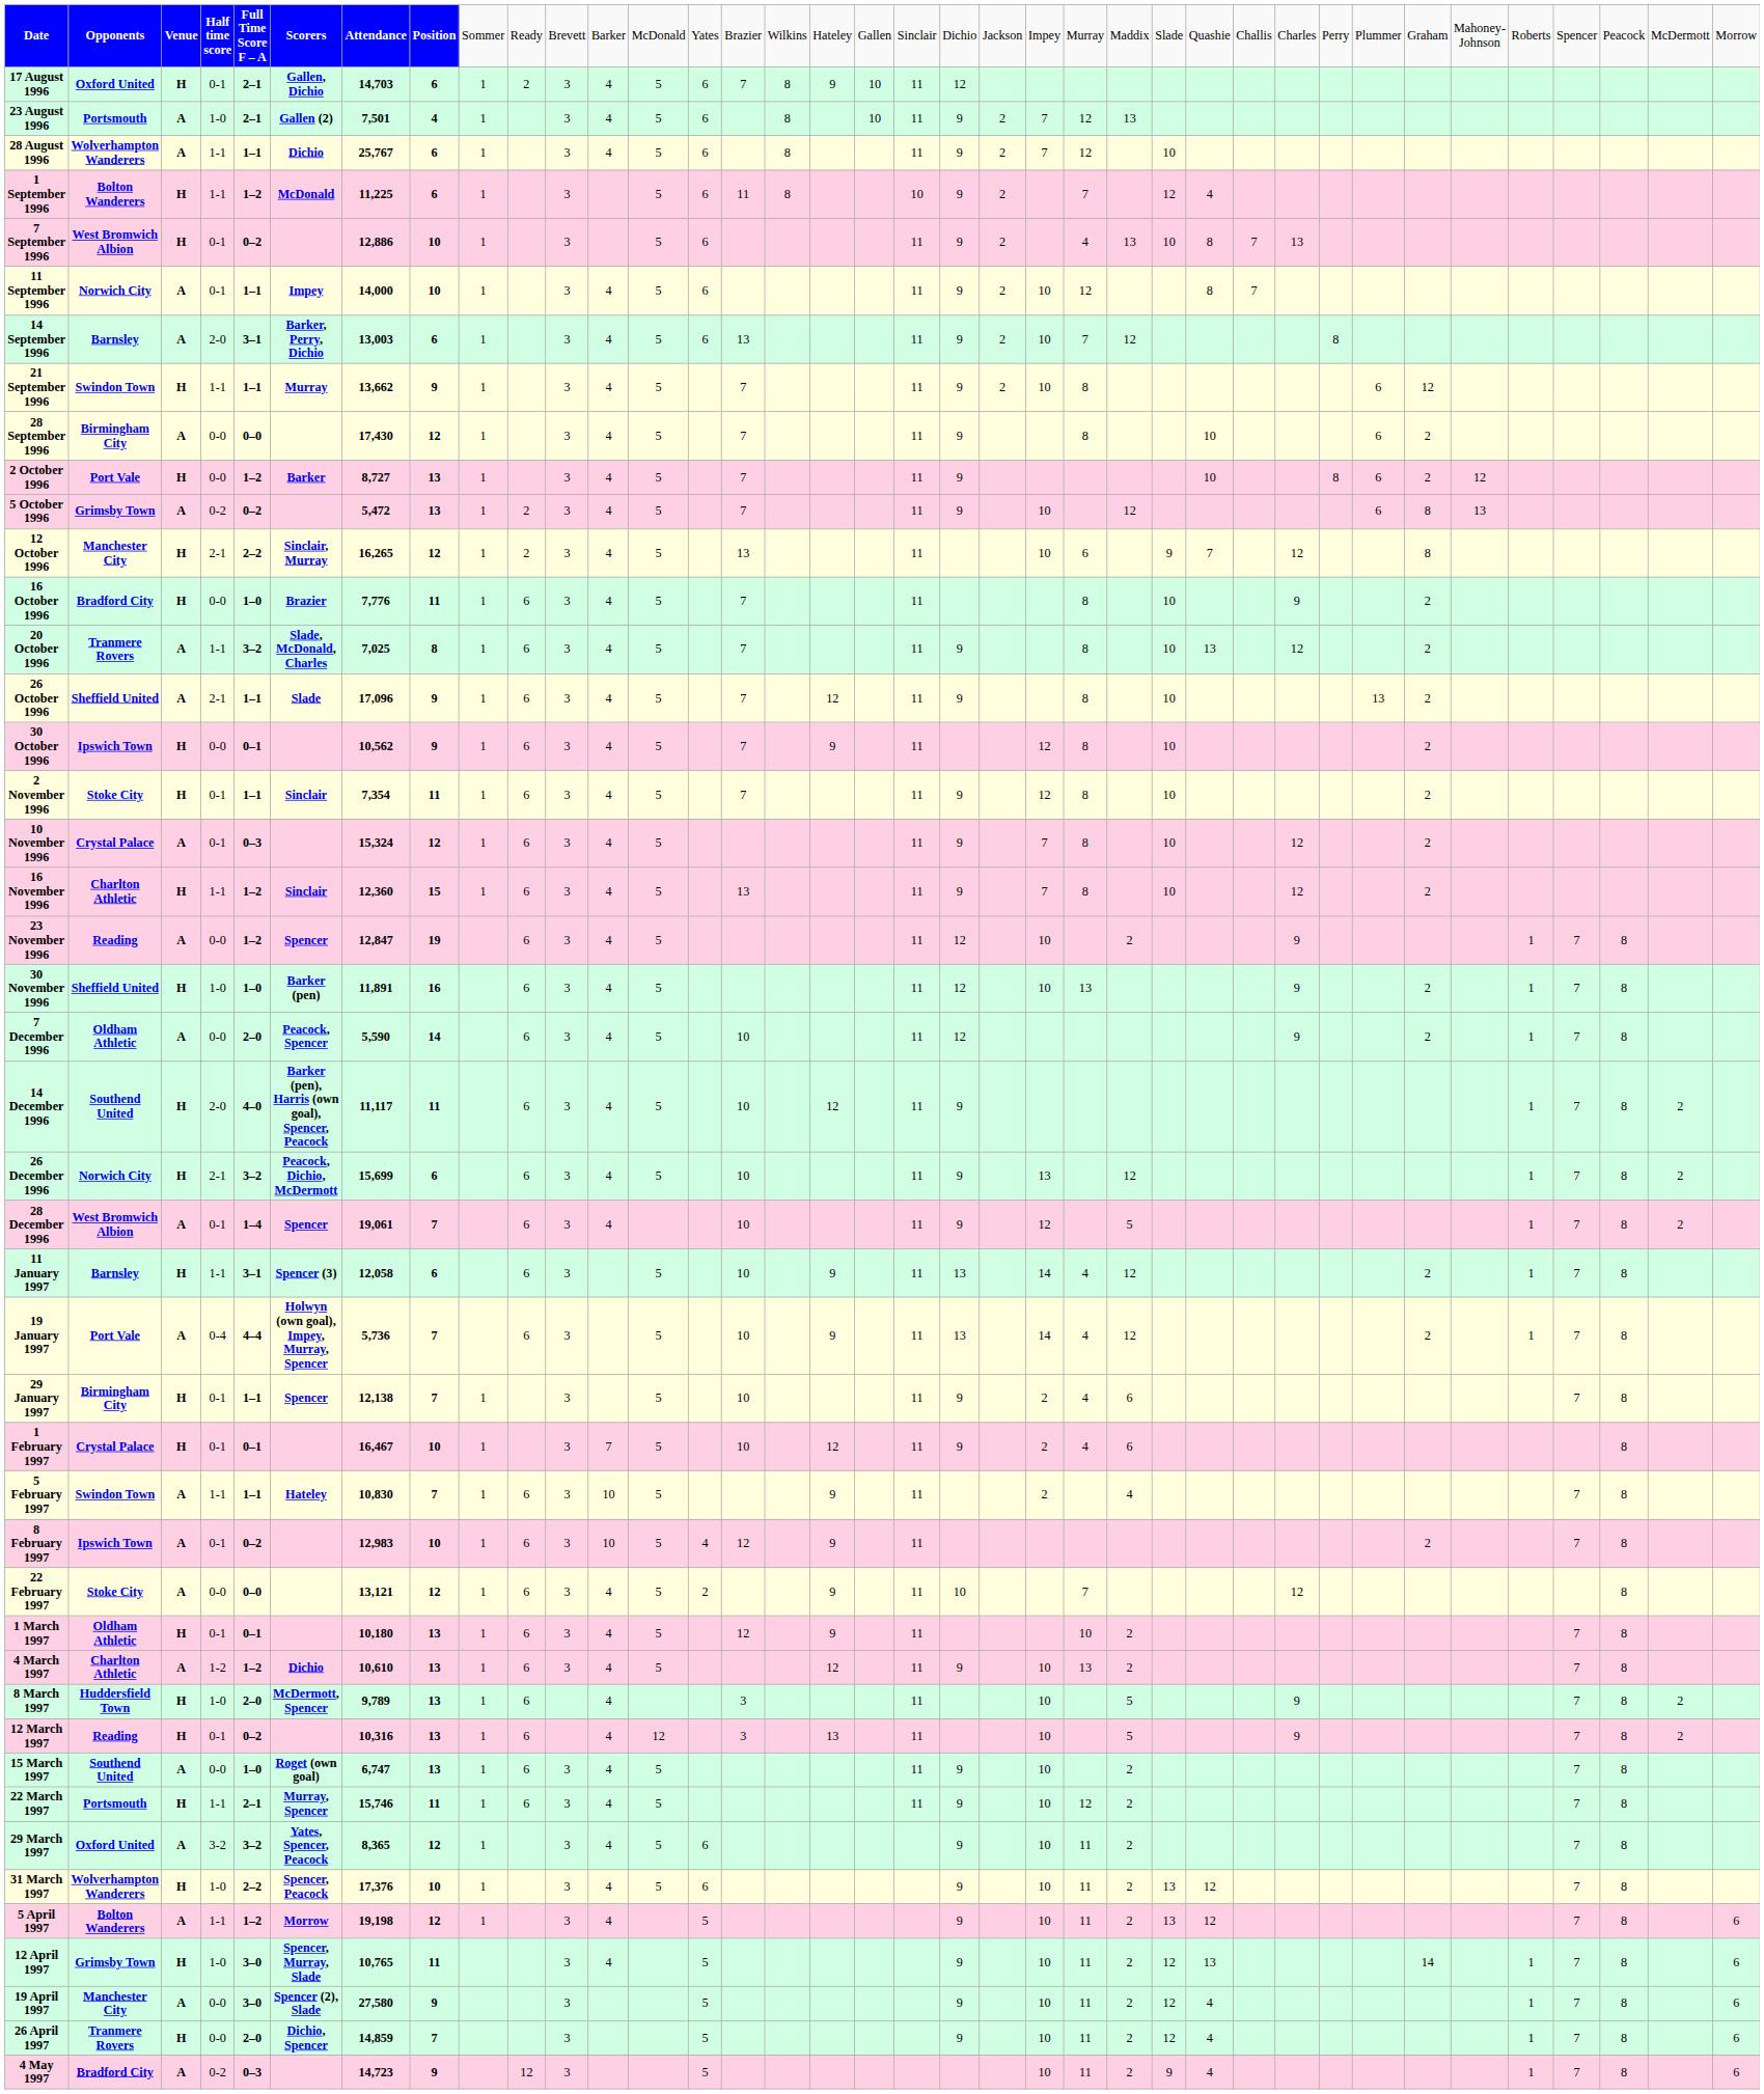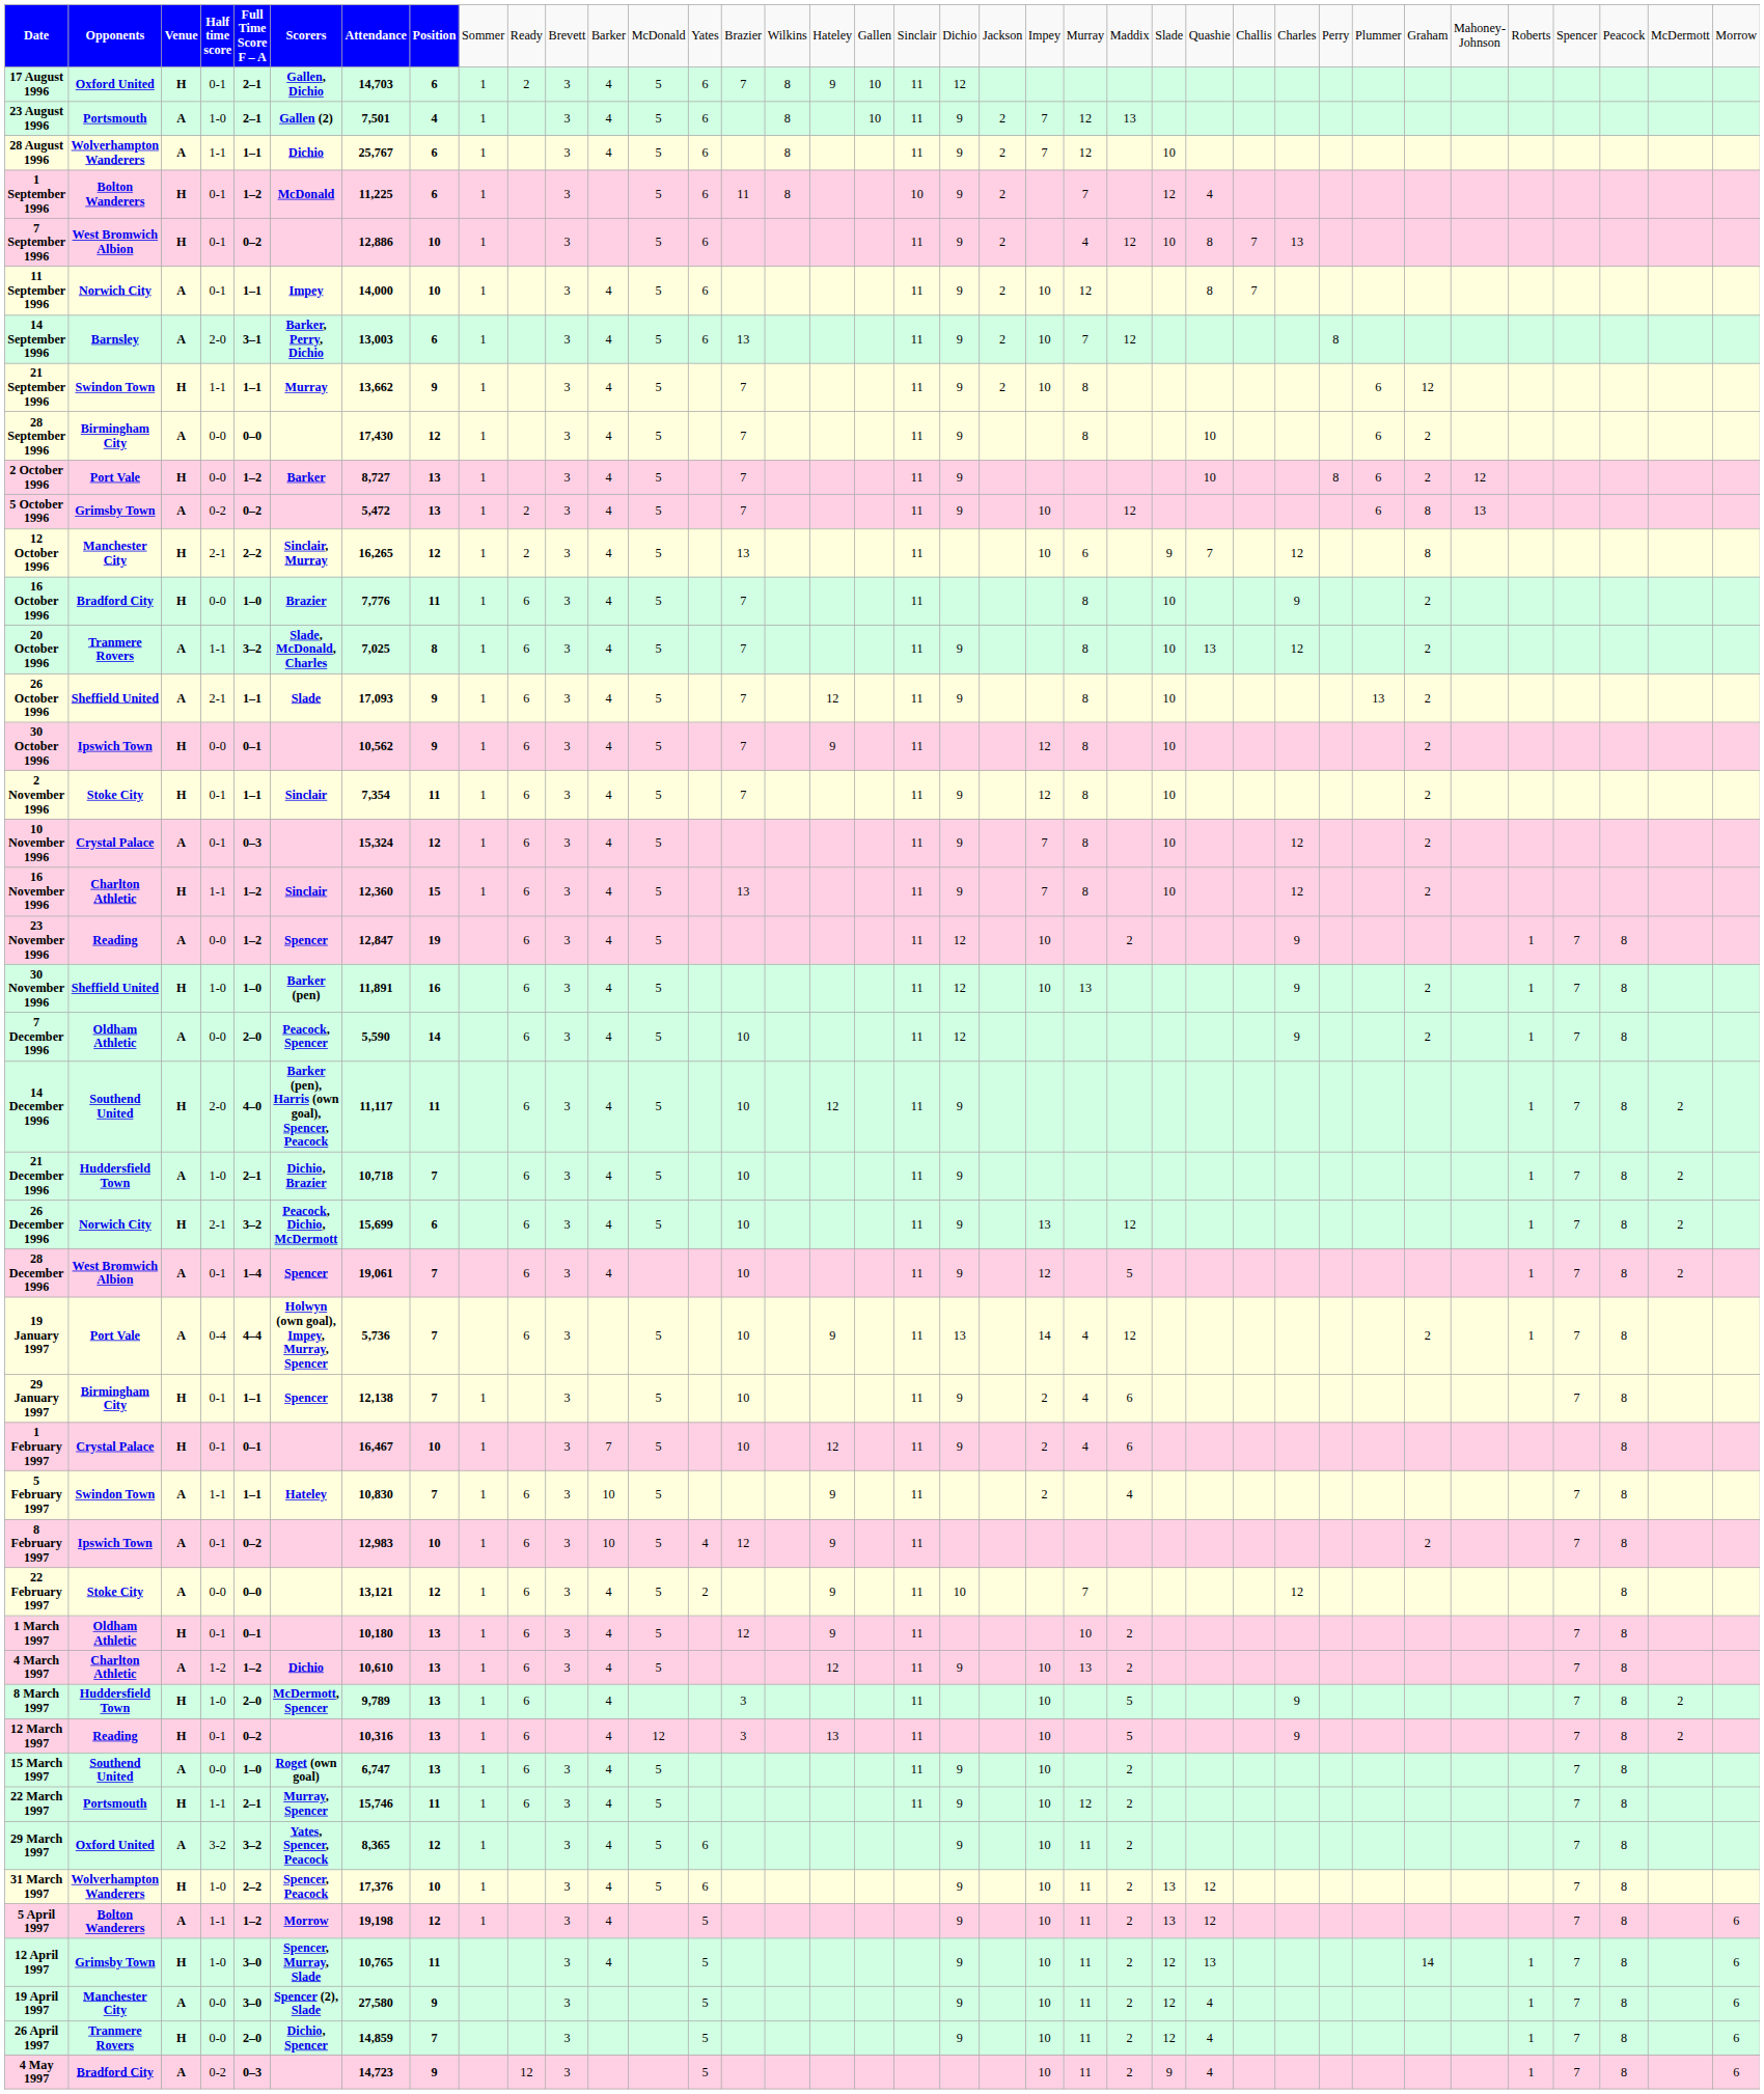1 September 1996 | column 4: 1-1 -> 0-1
7 September 1996 | column 24: 13 -> 12
26 October 1996 | column 7: 17,096 -> 17,093
+ row: 21 December 1996 | Huddersfield Town | A | 1-0 | 2–1 | Dichio, Brazier | 10,718 | 7 | 6 | 3 | 4 | 5 | 10 | 11 | 9 | 1 | 7 | 8 | 2
- row: 11 January 1997 | Barnsley | H | 1-1 | 3–1 | Spencer (3) | 12,058 | 6 | 6 | 3 | 5 | 10 | 9 | 11 | 13 | 14 | 4 | 12 | 2 | 1 | 7 | 8
